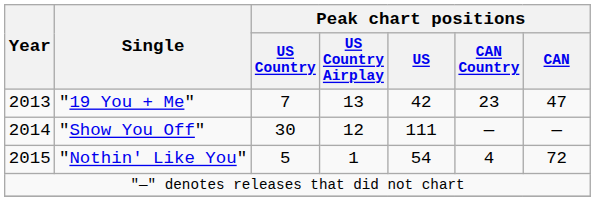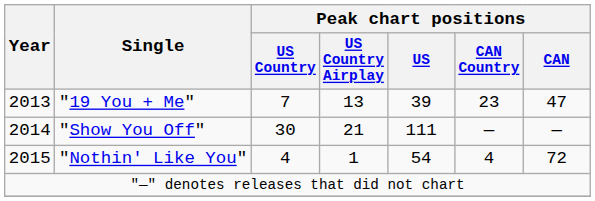"19 You + Me" | Peak chart positions / US: 42 -> 39
"Show You Off" | Peak chart positions / US Country Airplay: 12 -> 21
"Nothin' Like You" | Peak chart positions / US Country: 5 -> 4
